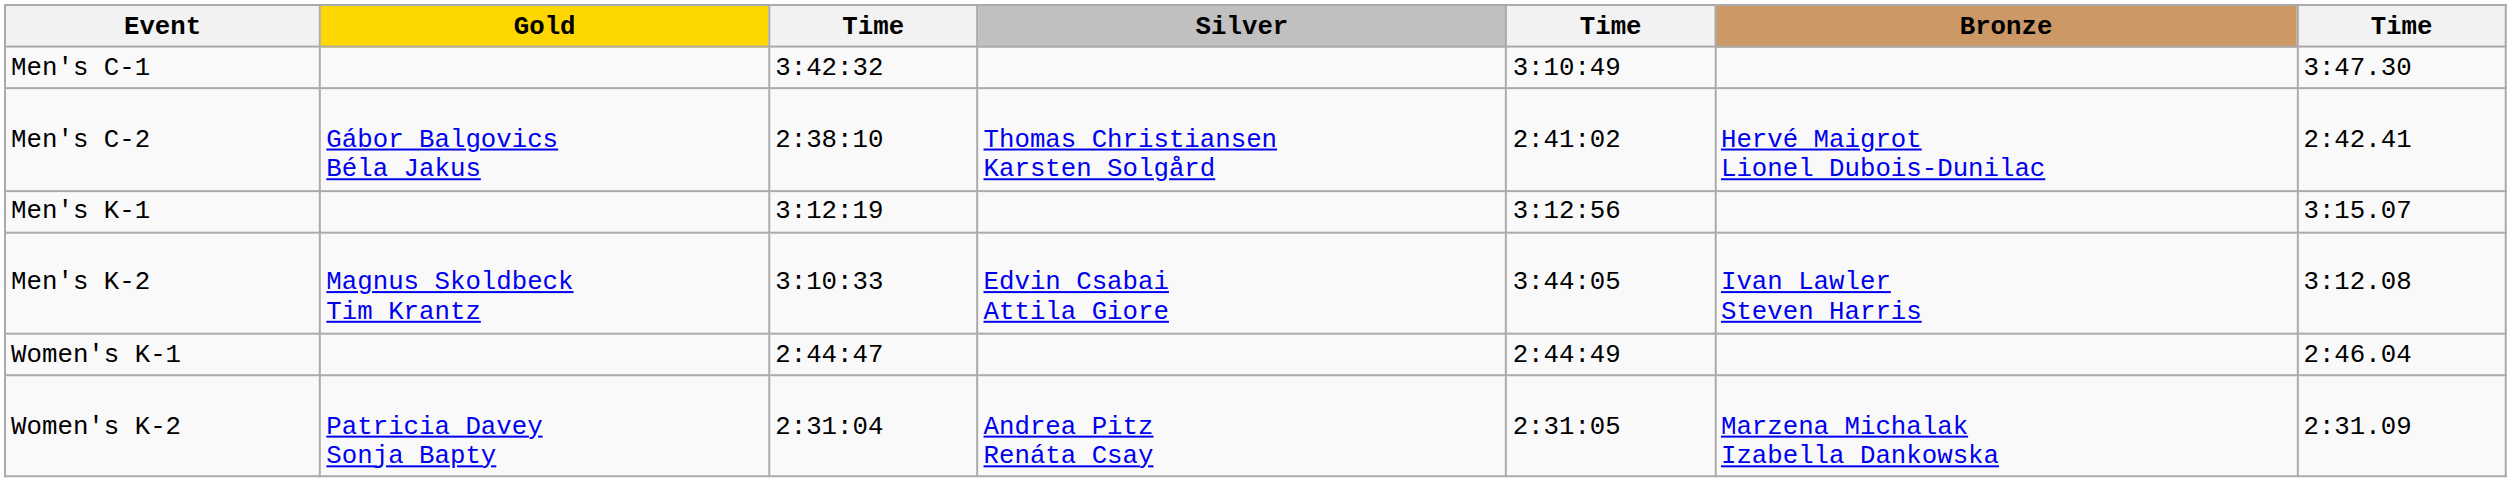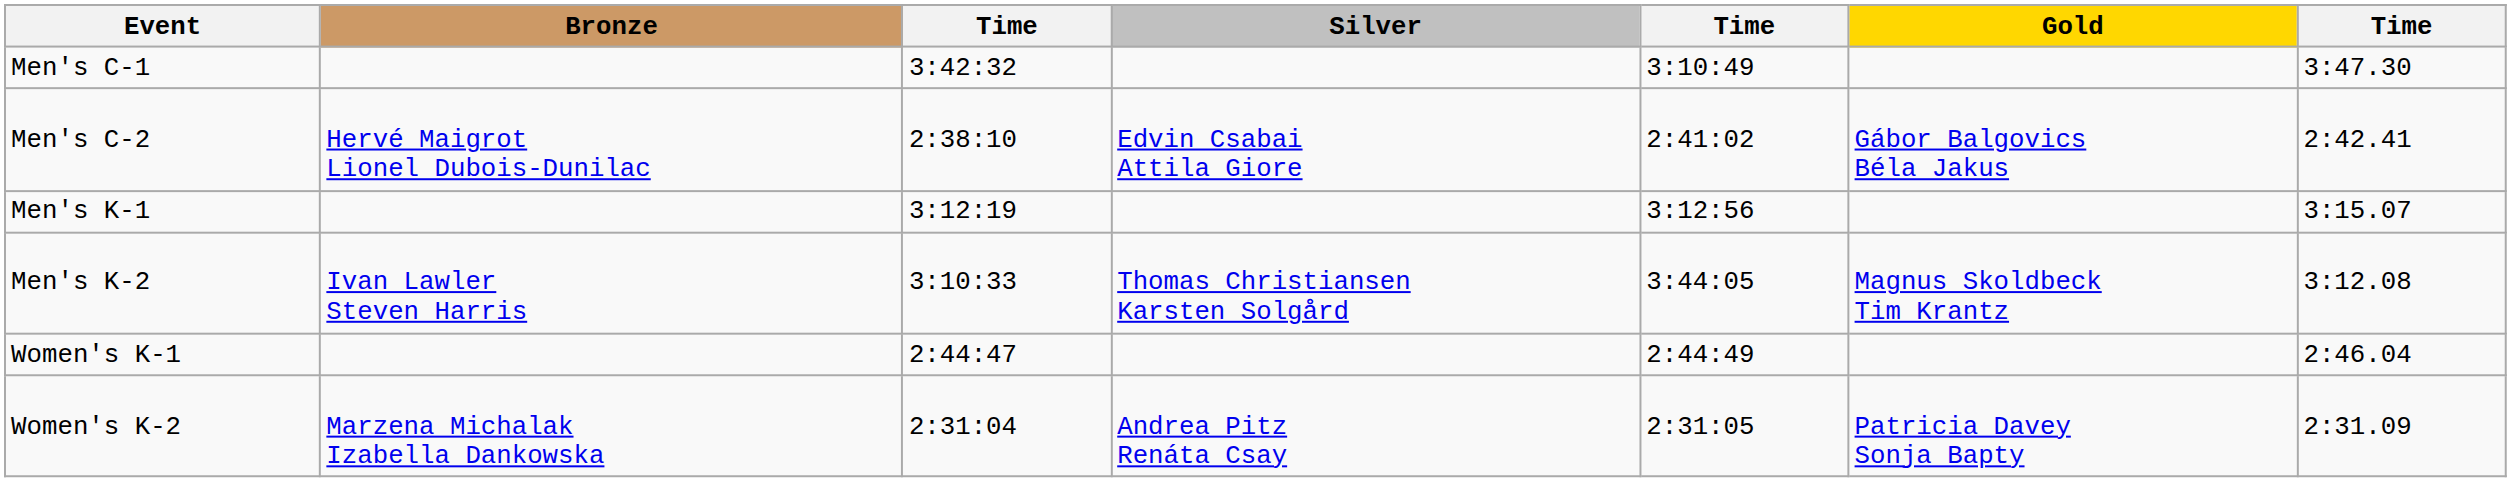columns swapped: Gold <-> Bronze
Men's C-2 | Silver: Thomas Christiansen Karsten Solgård -> Edvin Csabai Attila Giore
Men's K-2 | Silver: Edvin Csabai Attila Giore -> Thomas Christiansen Karsten Solgård
